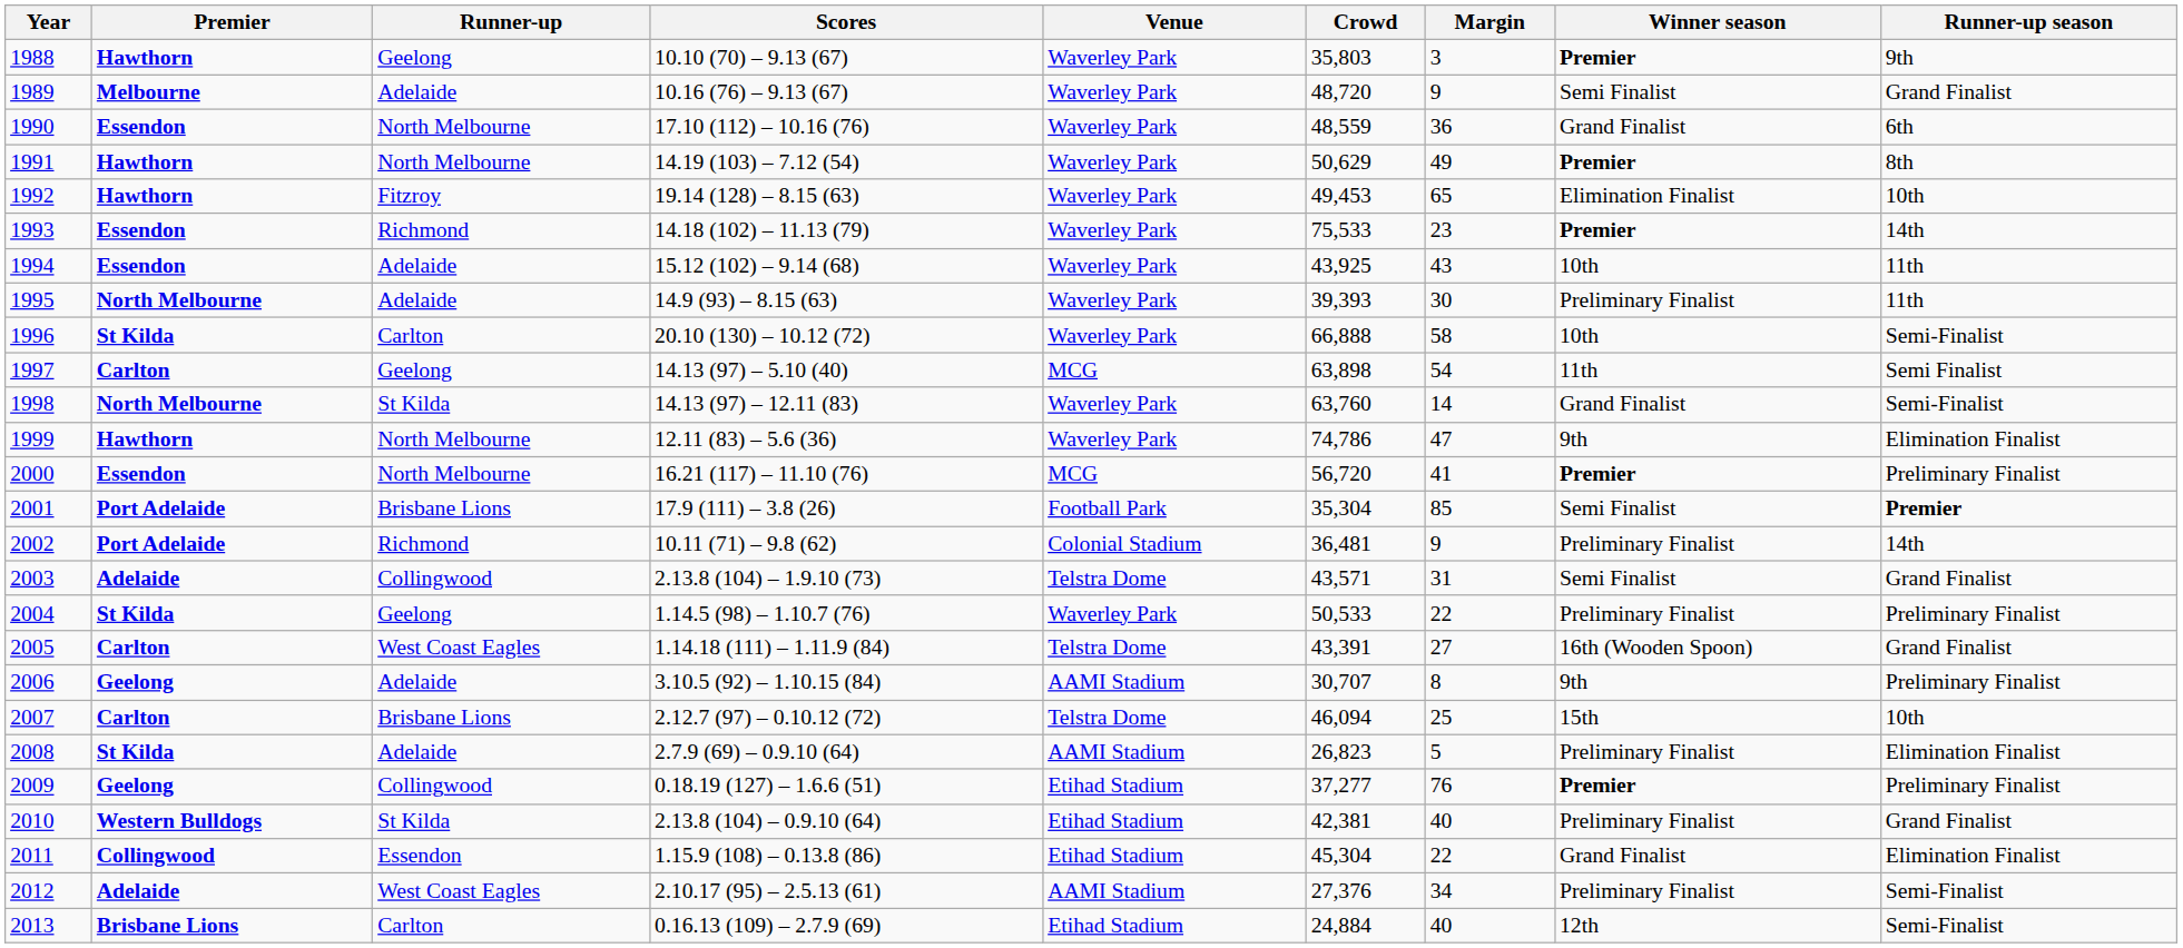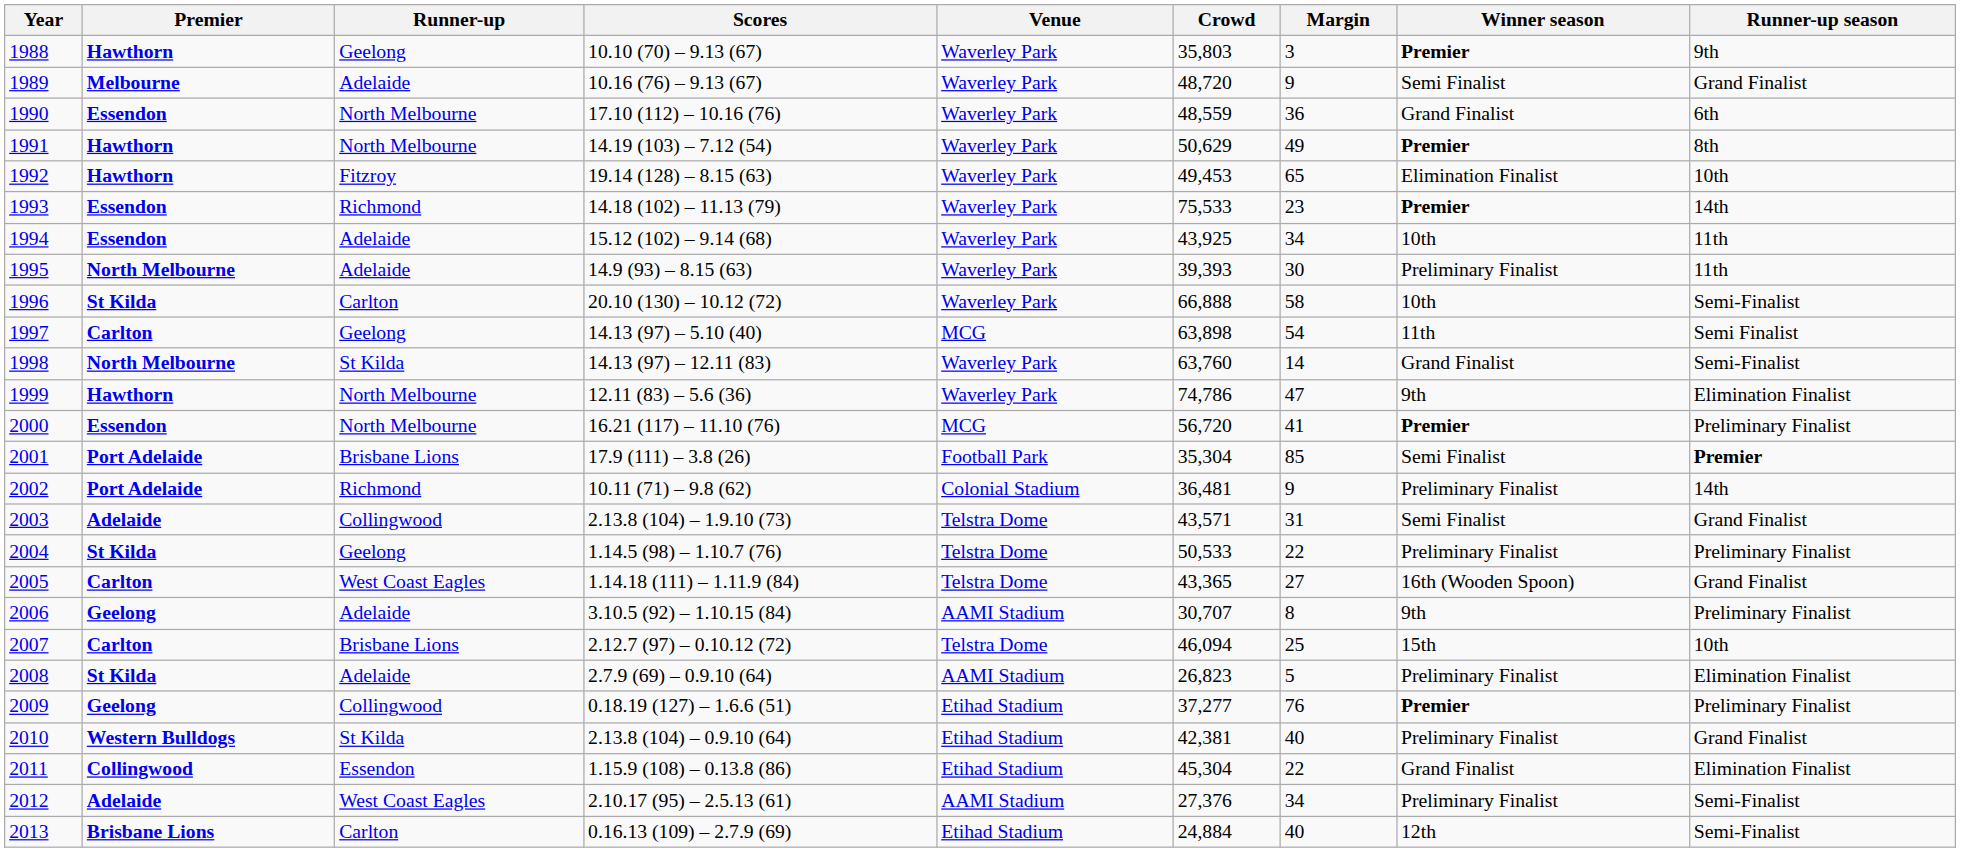1994 | Margin: 43 -> 34
2004 | Venue: Waverley Park -> Telstra Dome
2005 | Crowd: 43,391 -> 43,365
